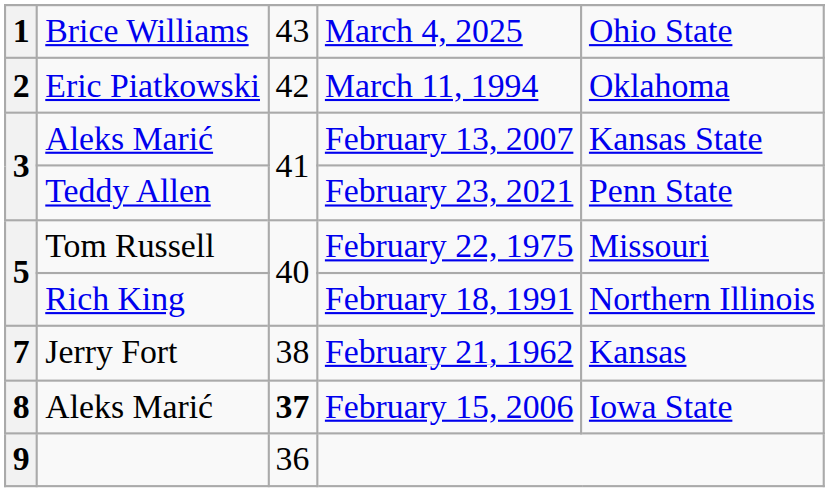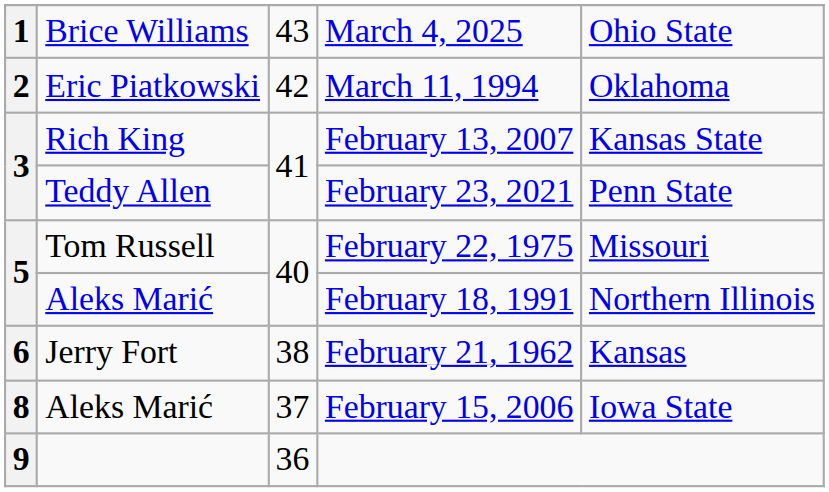February 13, 2007 | column 2: Aleks Marić -> Rich King
February 18, 1991 | column 2: Rich King -> Aleks Marić
February 21, 1962 | column 1: 7 -> 6
February 15, 2006 | column 3: bold -> normal
